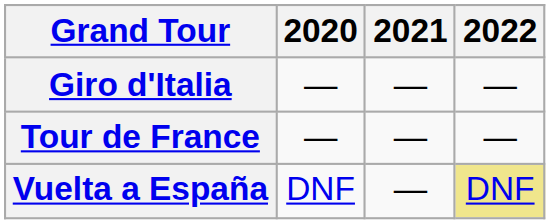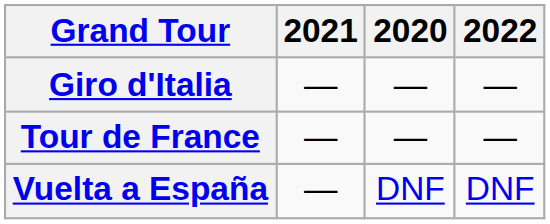columns swapped: 2020 <-> 2021
Vuelta a España | 2022: khaki background -> no background
